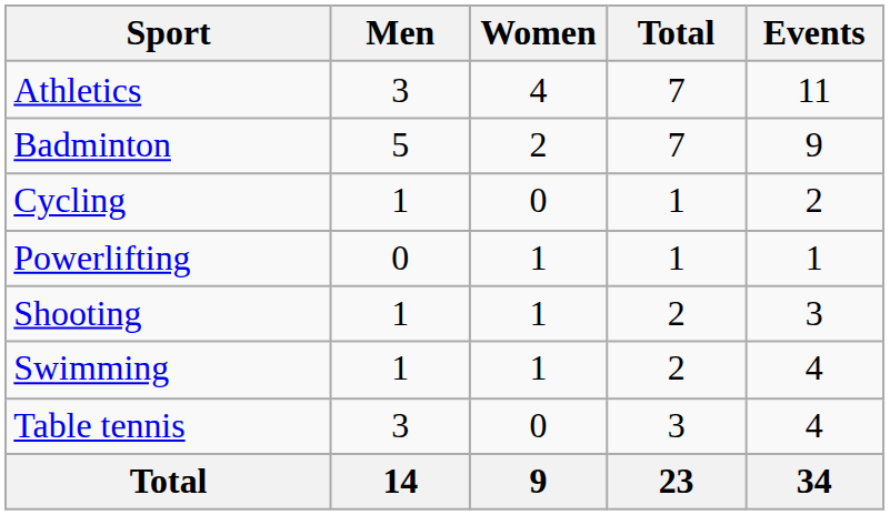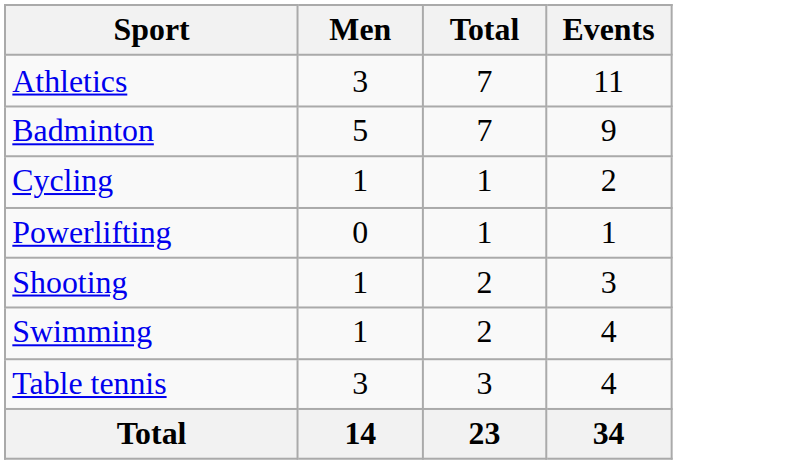- column: Women | 4 | 2 | 0 | 1 | 1 | 1 | 0 | 9
